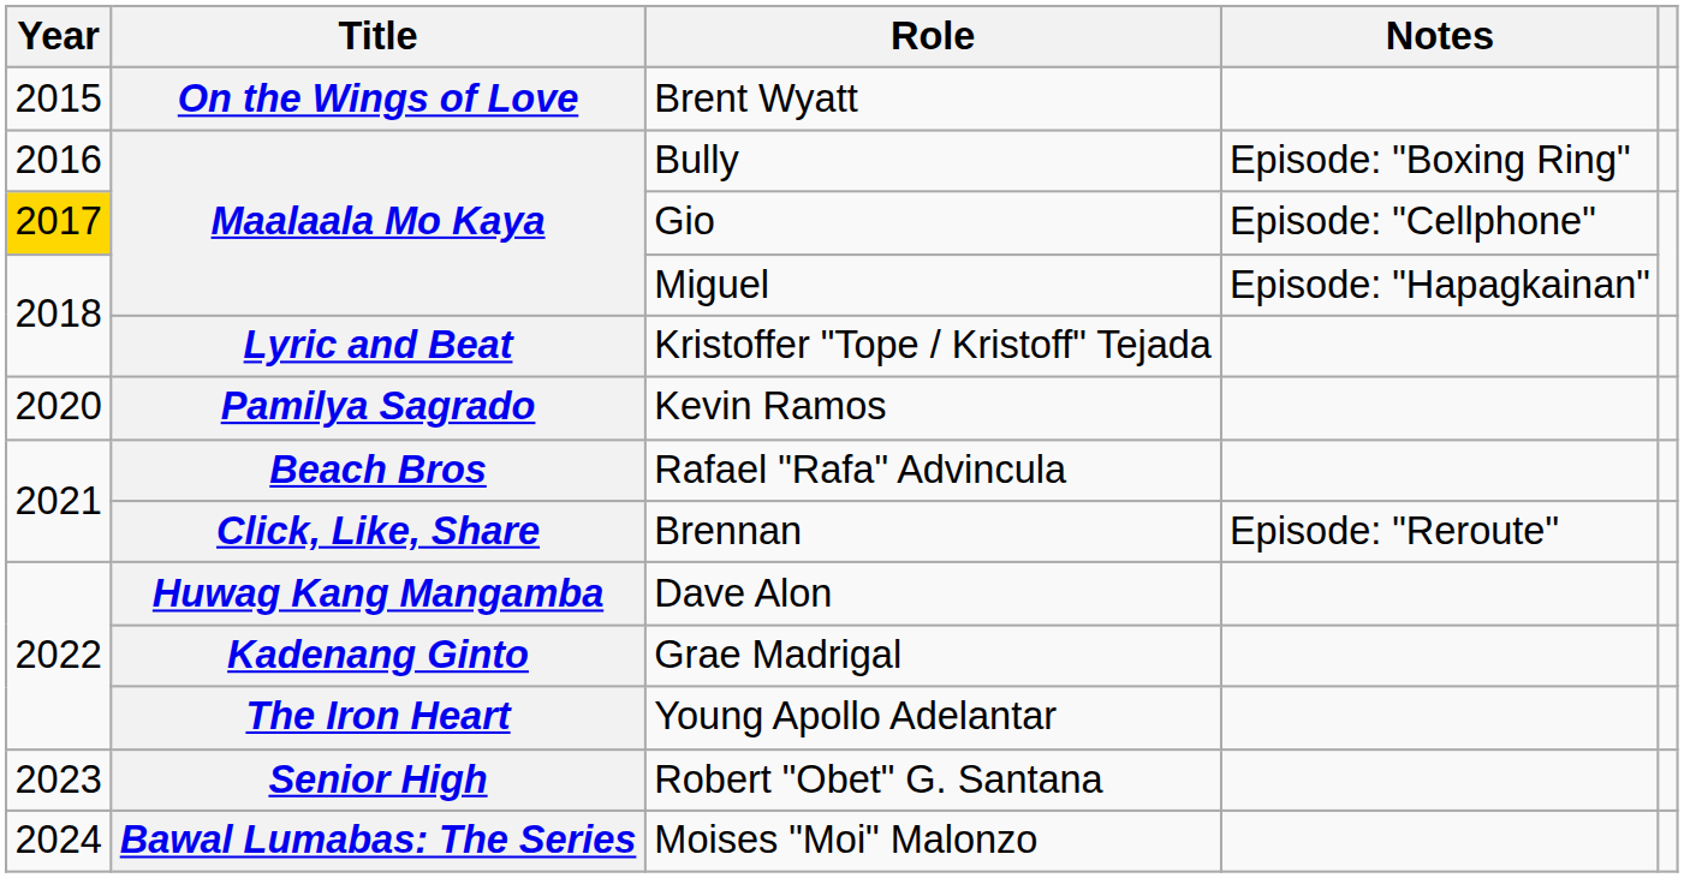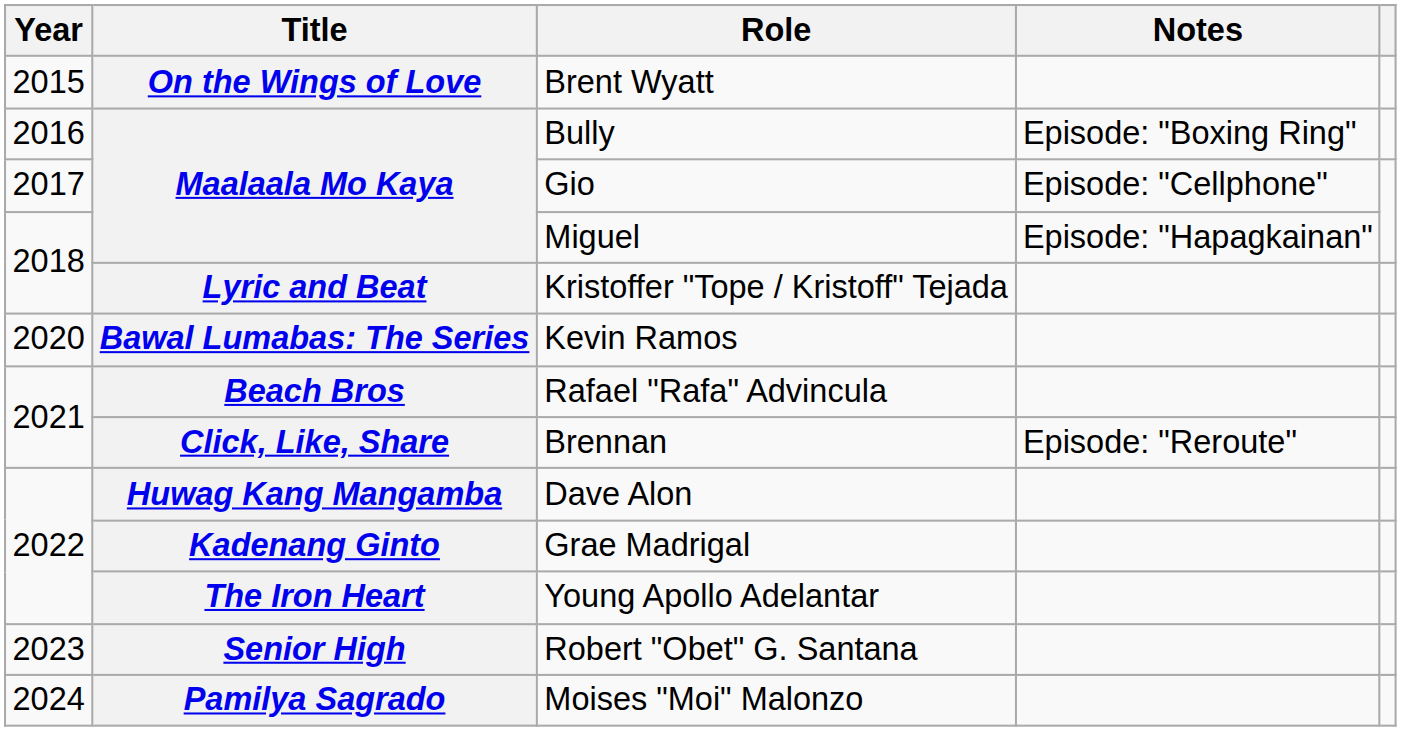Gio | Year: gold background -> no background
Kevin Ramos | Title: Pamilya Sagrado -> Bawal Lumabas: The Series
Moises "Moi" Malonzo | Title: Bawal Lumabas: The Series -> Pamilya Sagrado
